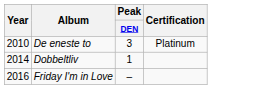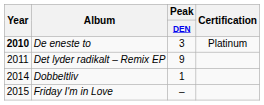De eneste to | Year: normal -> bold
+ row: 2011 | Det lyder radikalt – Remix EP | 9
Friday I'm in Love | Year: 2016 -> 2015
